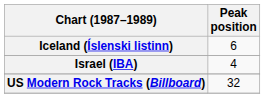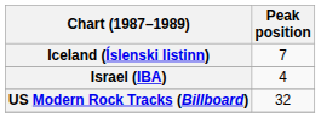Iceland (Íslenski listinn) | Peak position: 6 -> 7
